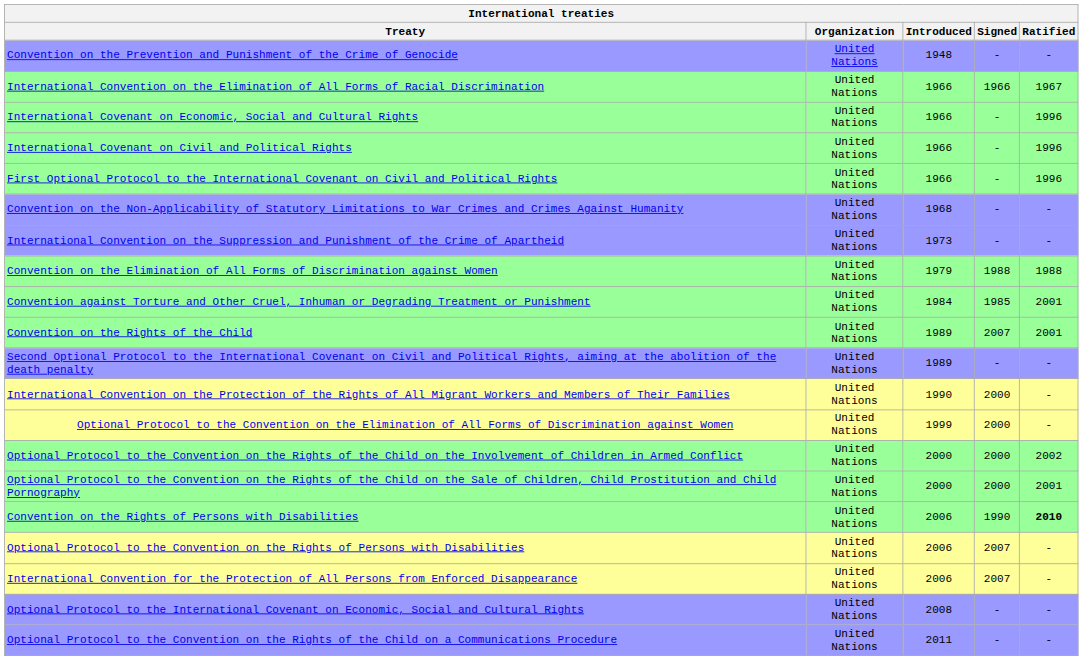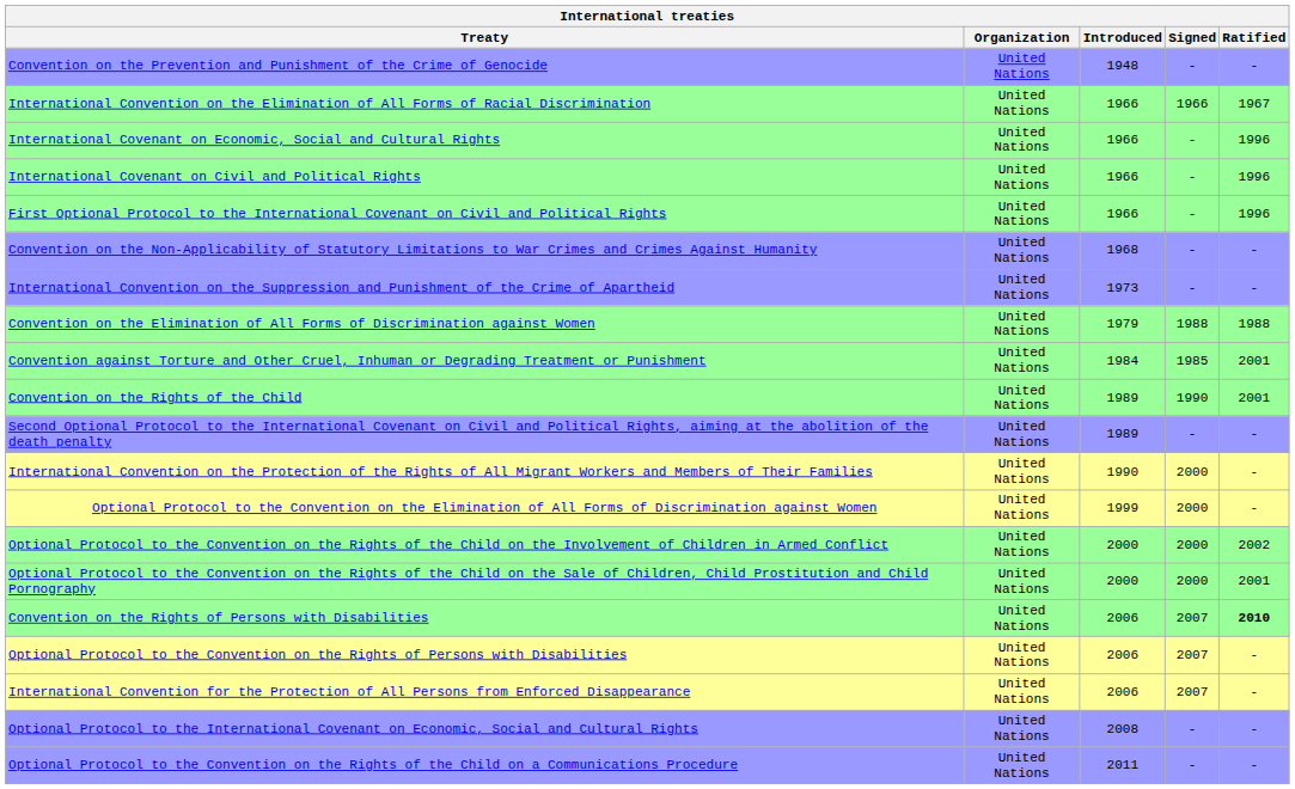Convention on the Rights of the Child | Signed: 2007 -> 1990
Convention on the Rights of Persons with Disabilities | Signed: 1990 -> 2007
